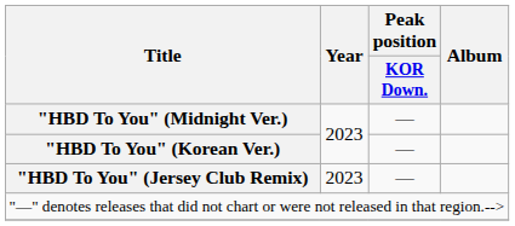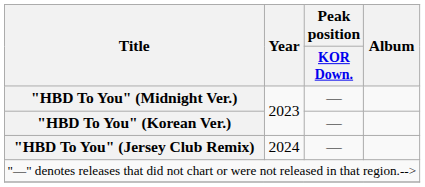"HBD To You" (Jersey Club Remix) | Year: 2023 -> 2024
